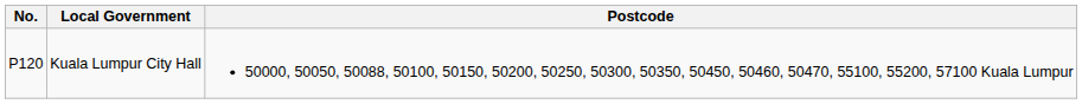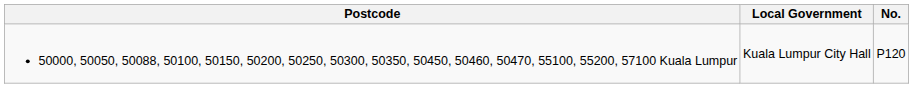columns swapped: No. <-> Postcode
